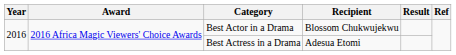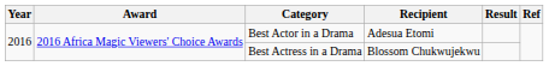Best Actor in a Drama | Recipient: Blossom Chukwujekwu -> Adesua Etomi
Best Actress in a Drama | Recipient: Adesua Etomi -> Blossom Chukwujekwu
